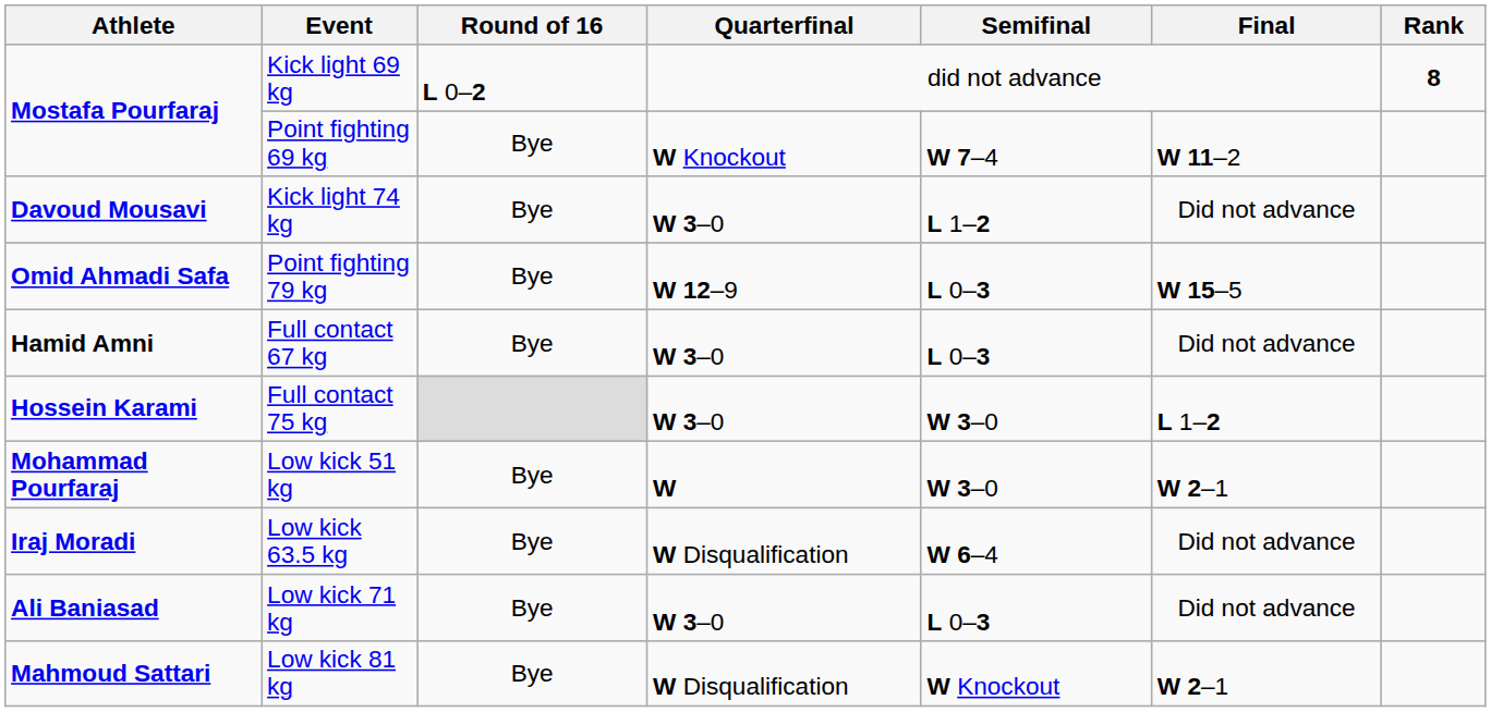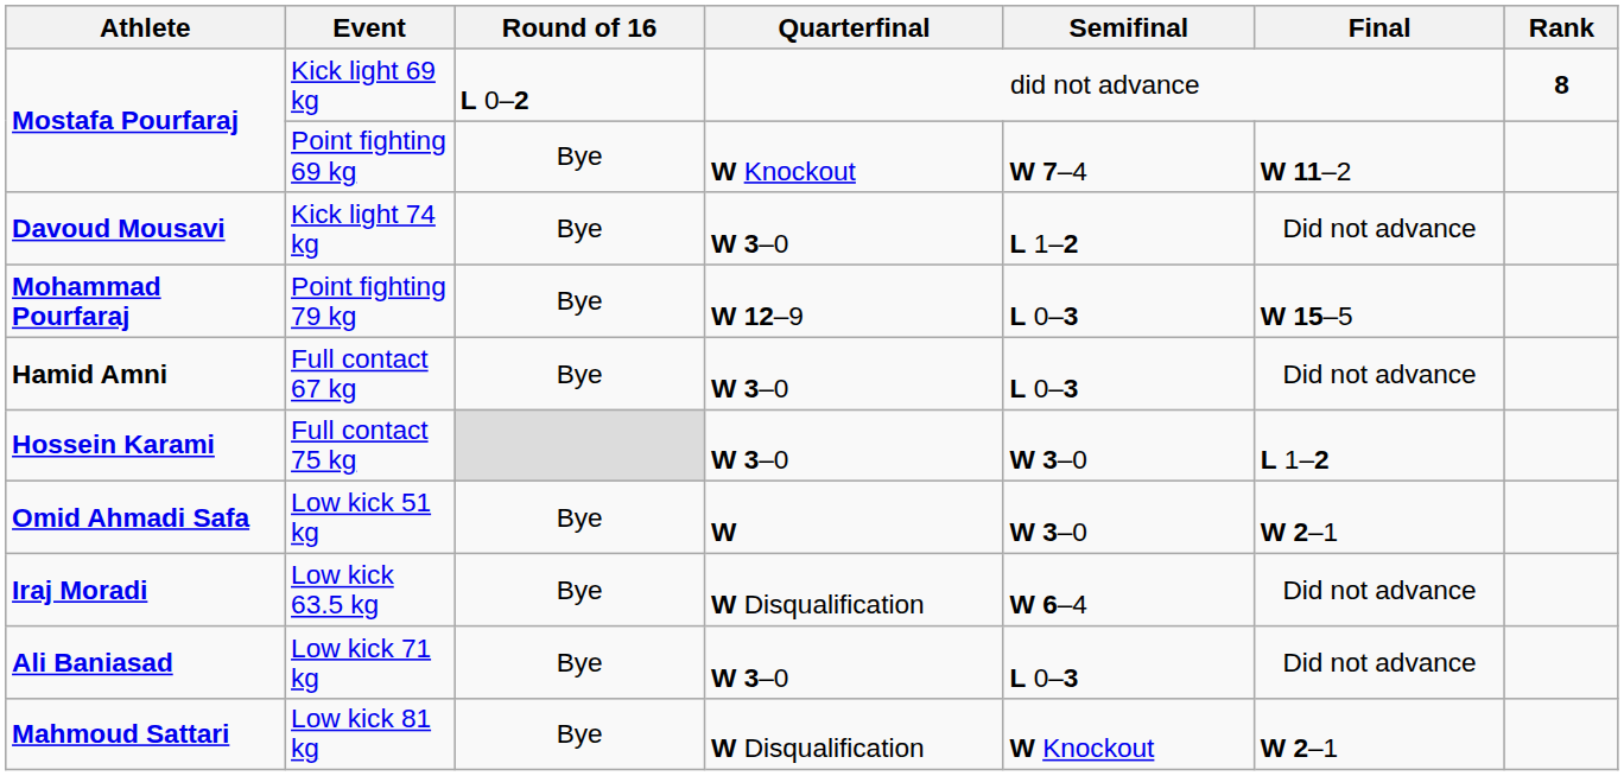Point fighting 79 kg | Athlete: Omid Ahmadi Safa -> Mohammad Pourfaraj
Low kick 51 kg | Athlete: Mohammad Pourfaraj -> Omid Ahmadi Safa
